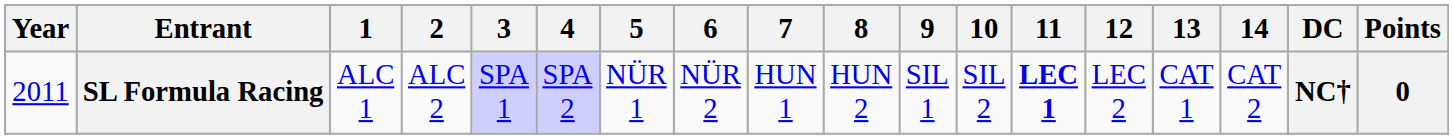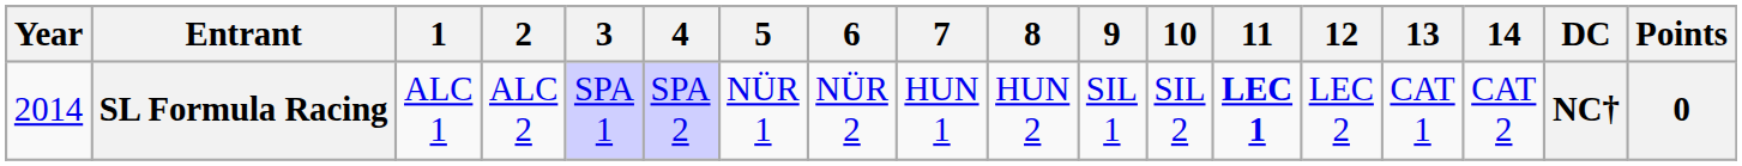SL Formula Racing | Year: 2011 -> 2014
